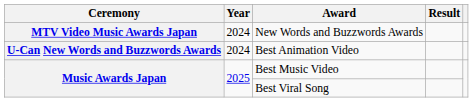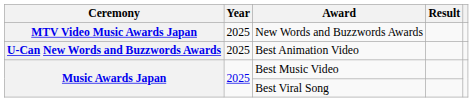New Words and Buzzwords Awards | Year: 2024 -> 2025
Best Animation Video | Year: 2024 -> 2025
